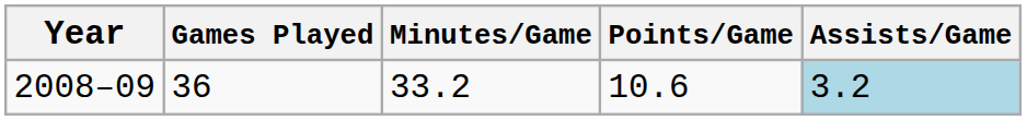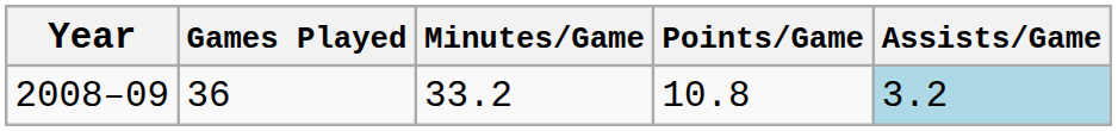2008–09 | Points/Game: 10.6 -> 10.8
